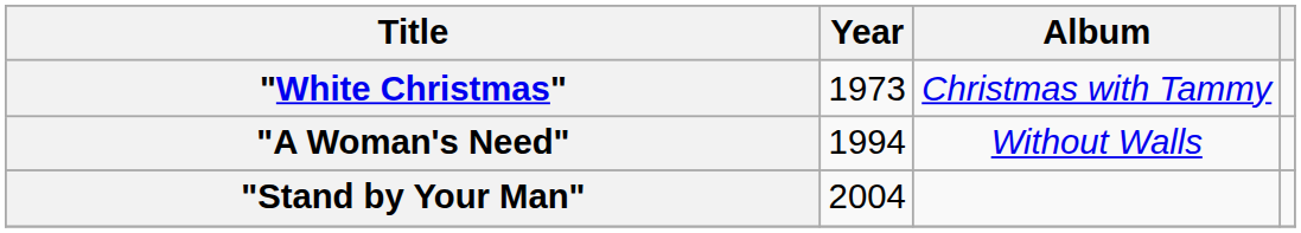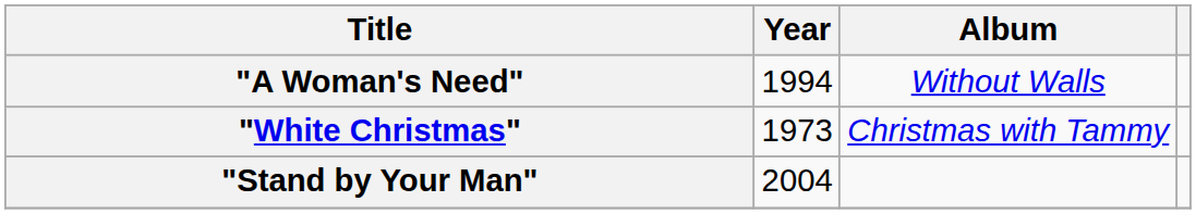rows swapped: "White Christmas" <-> "A Woman's Need"
